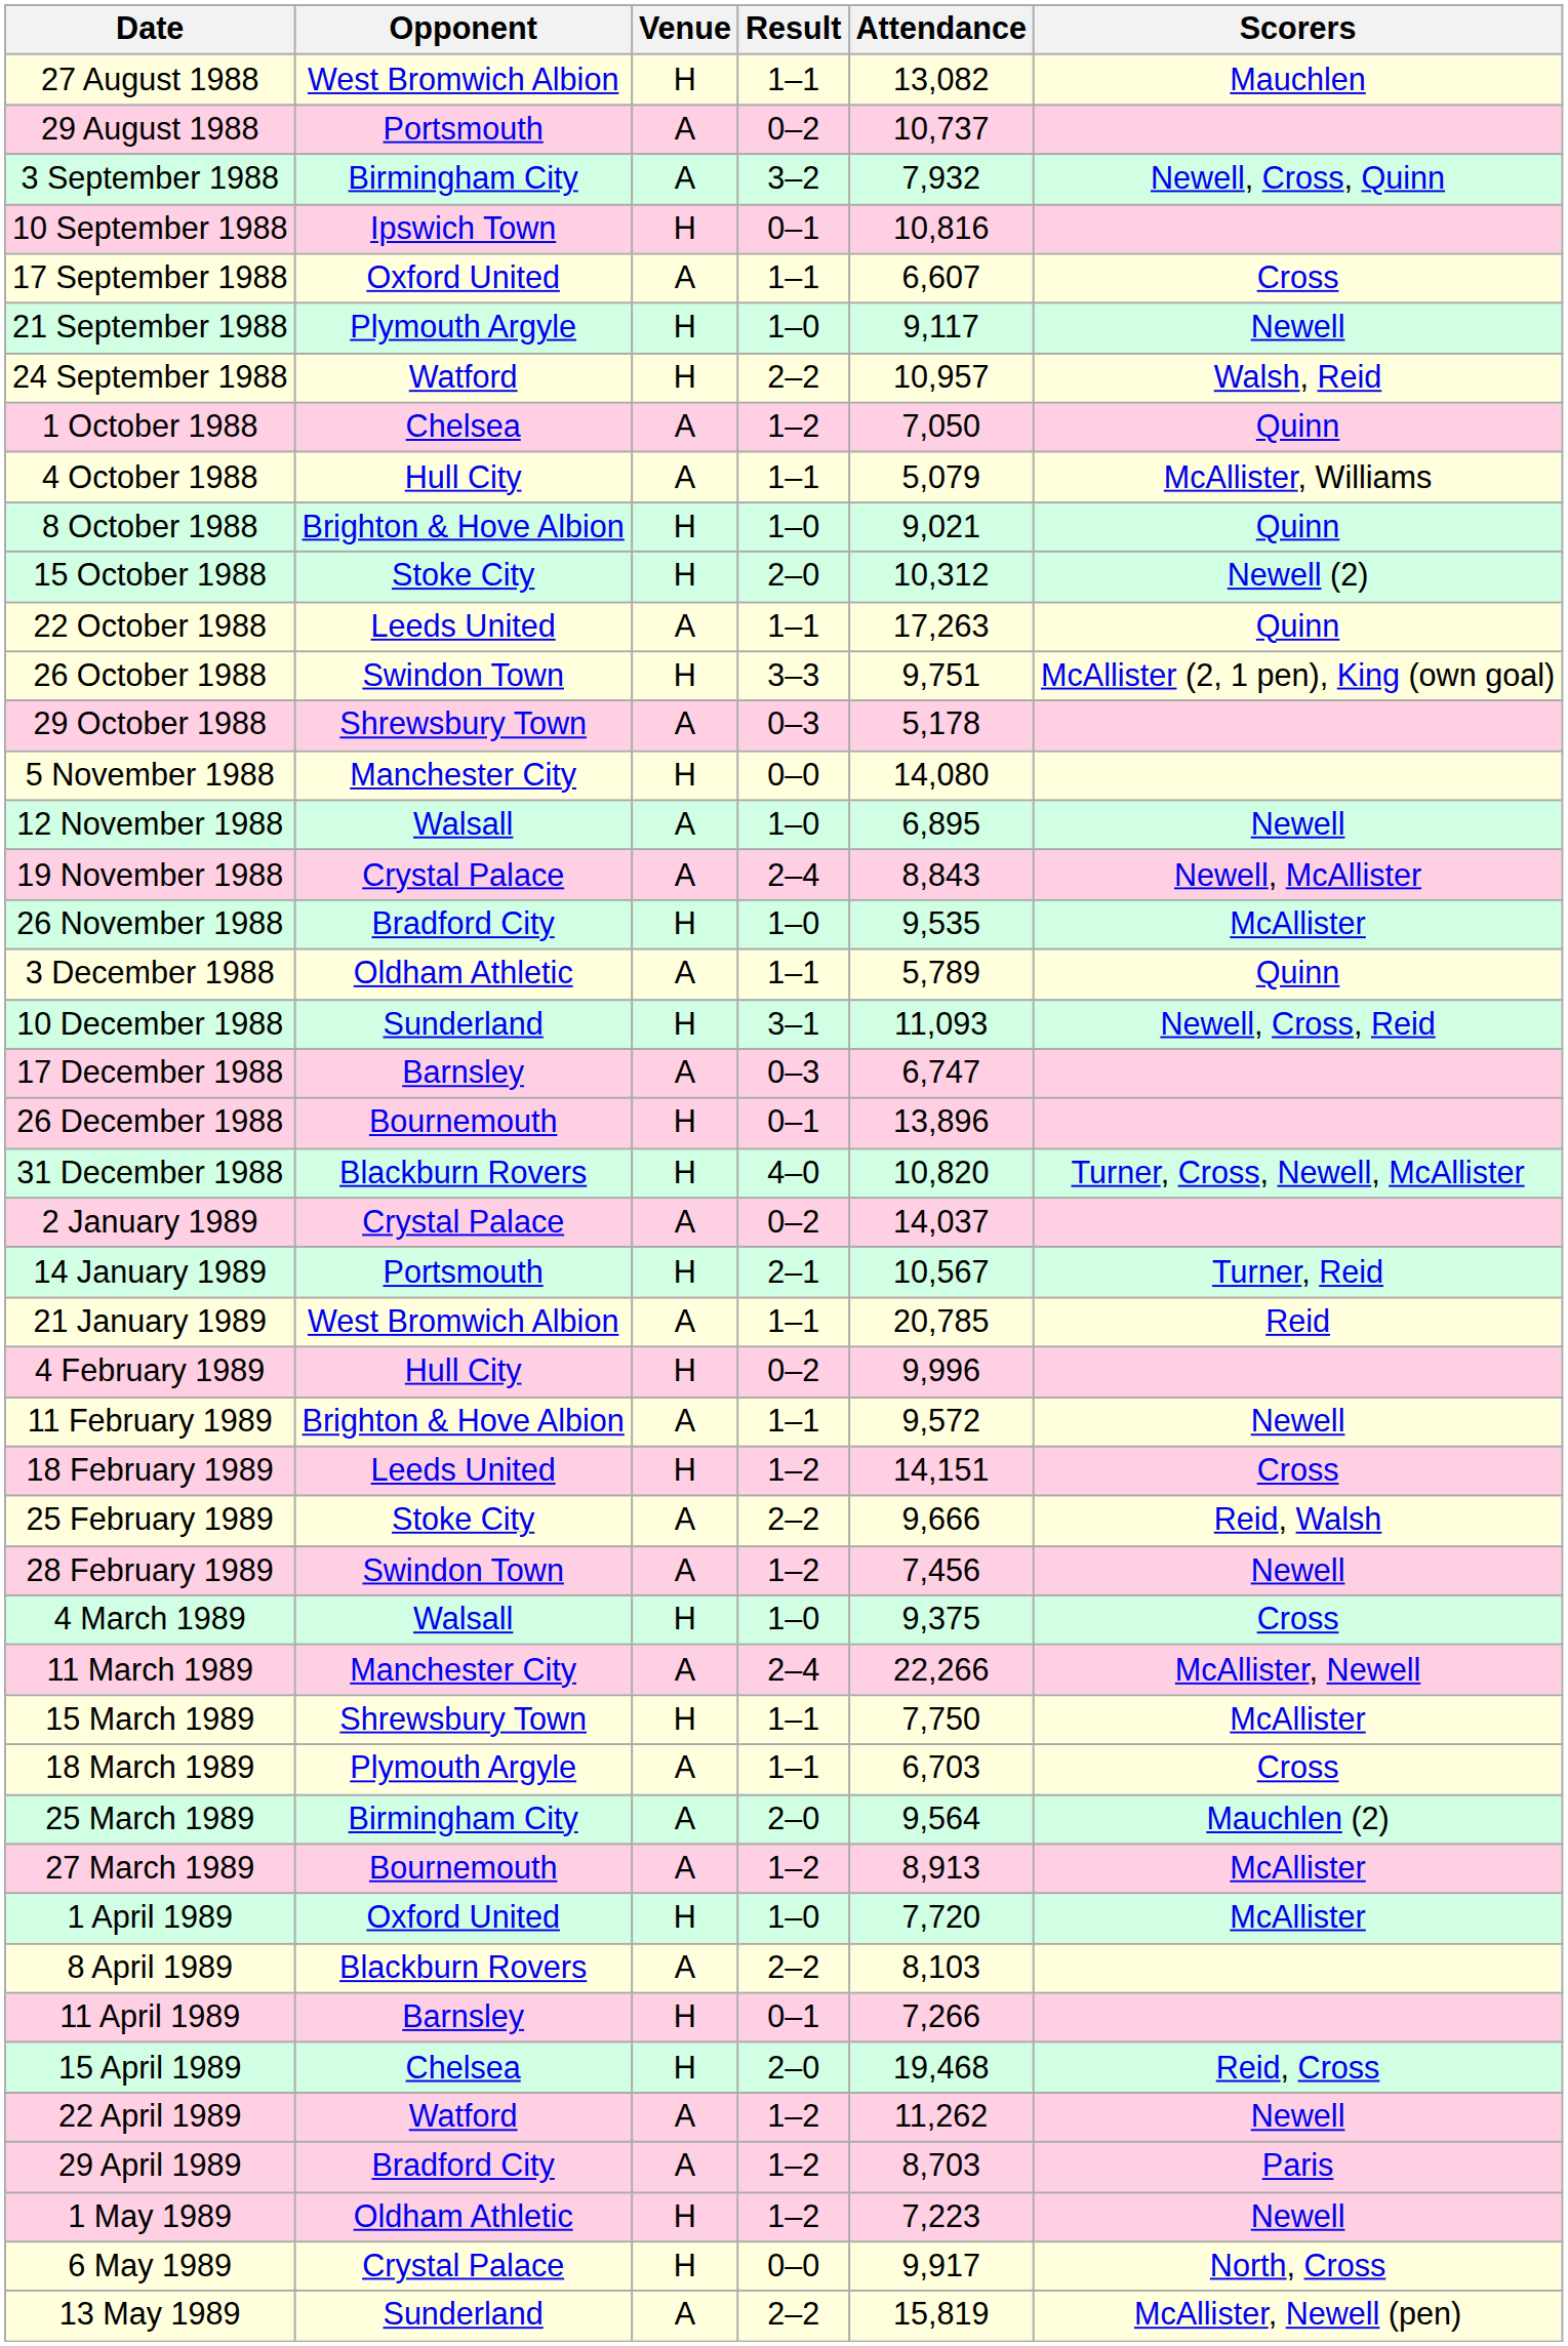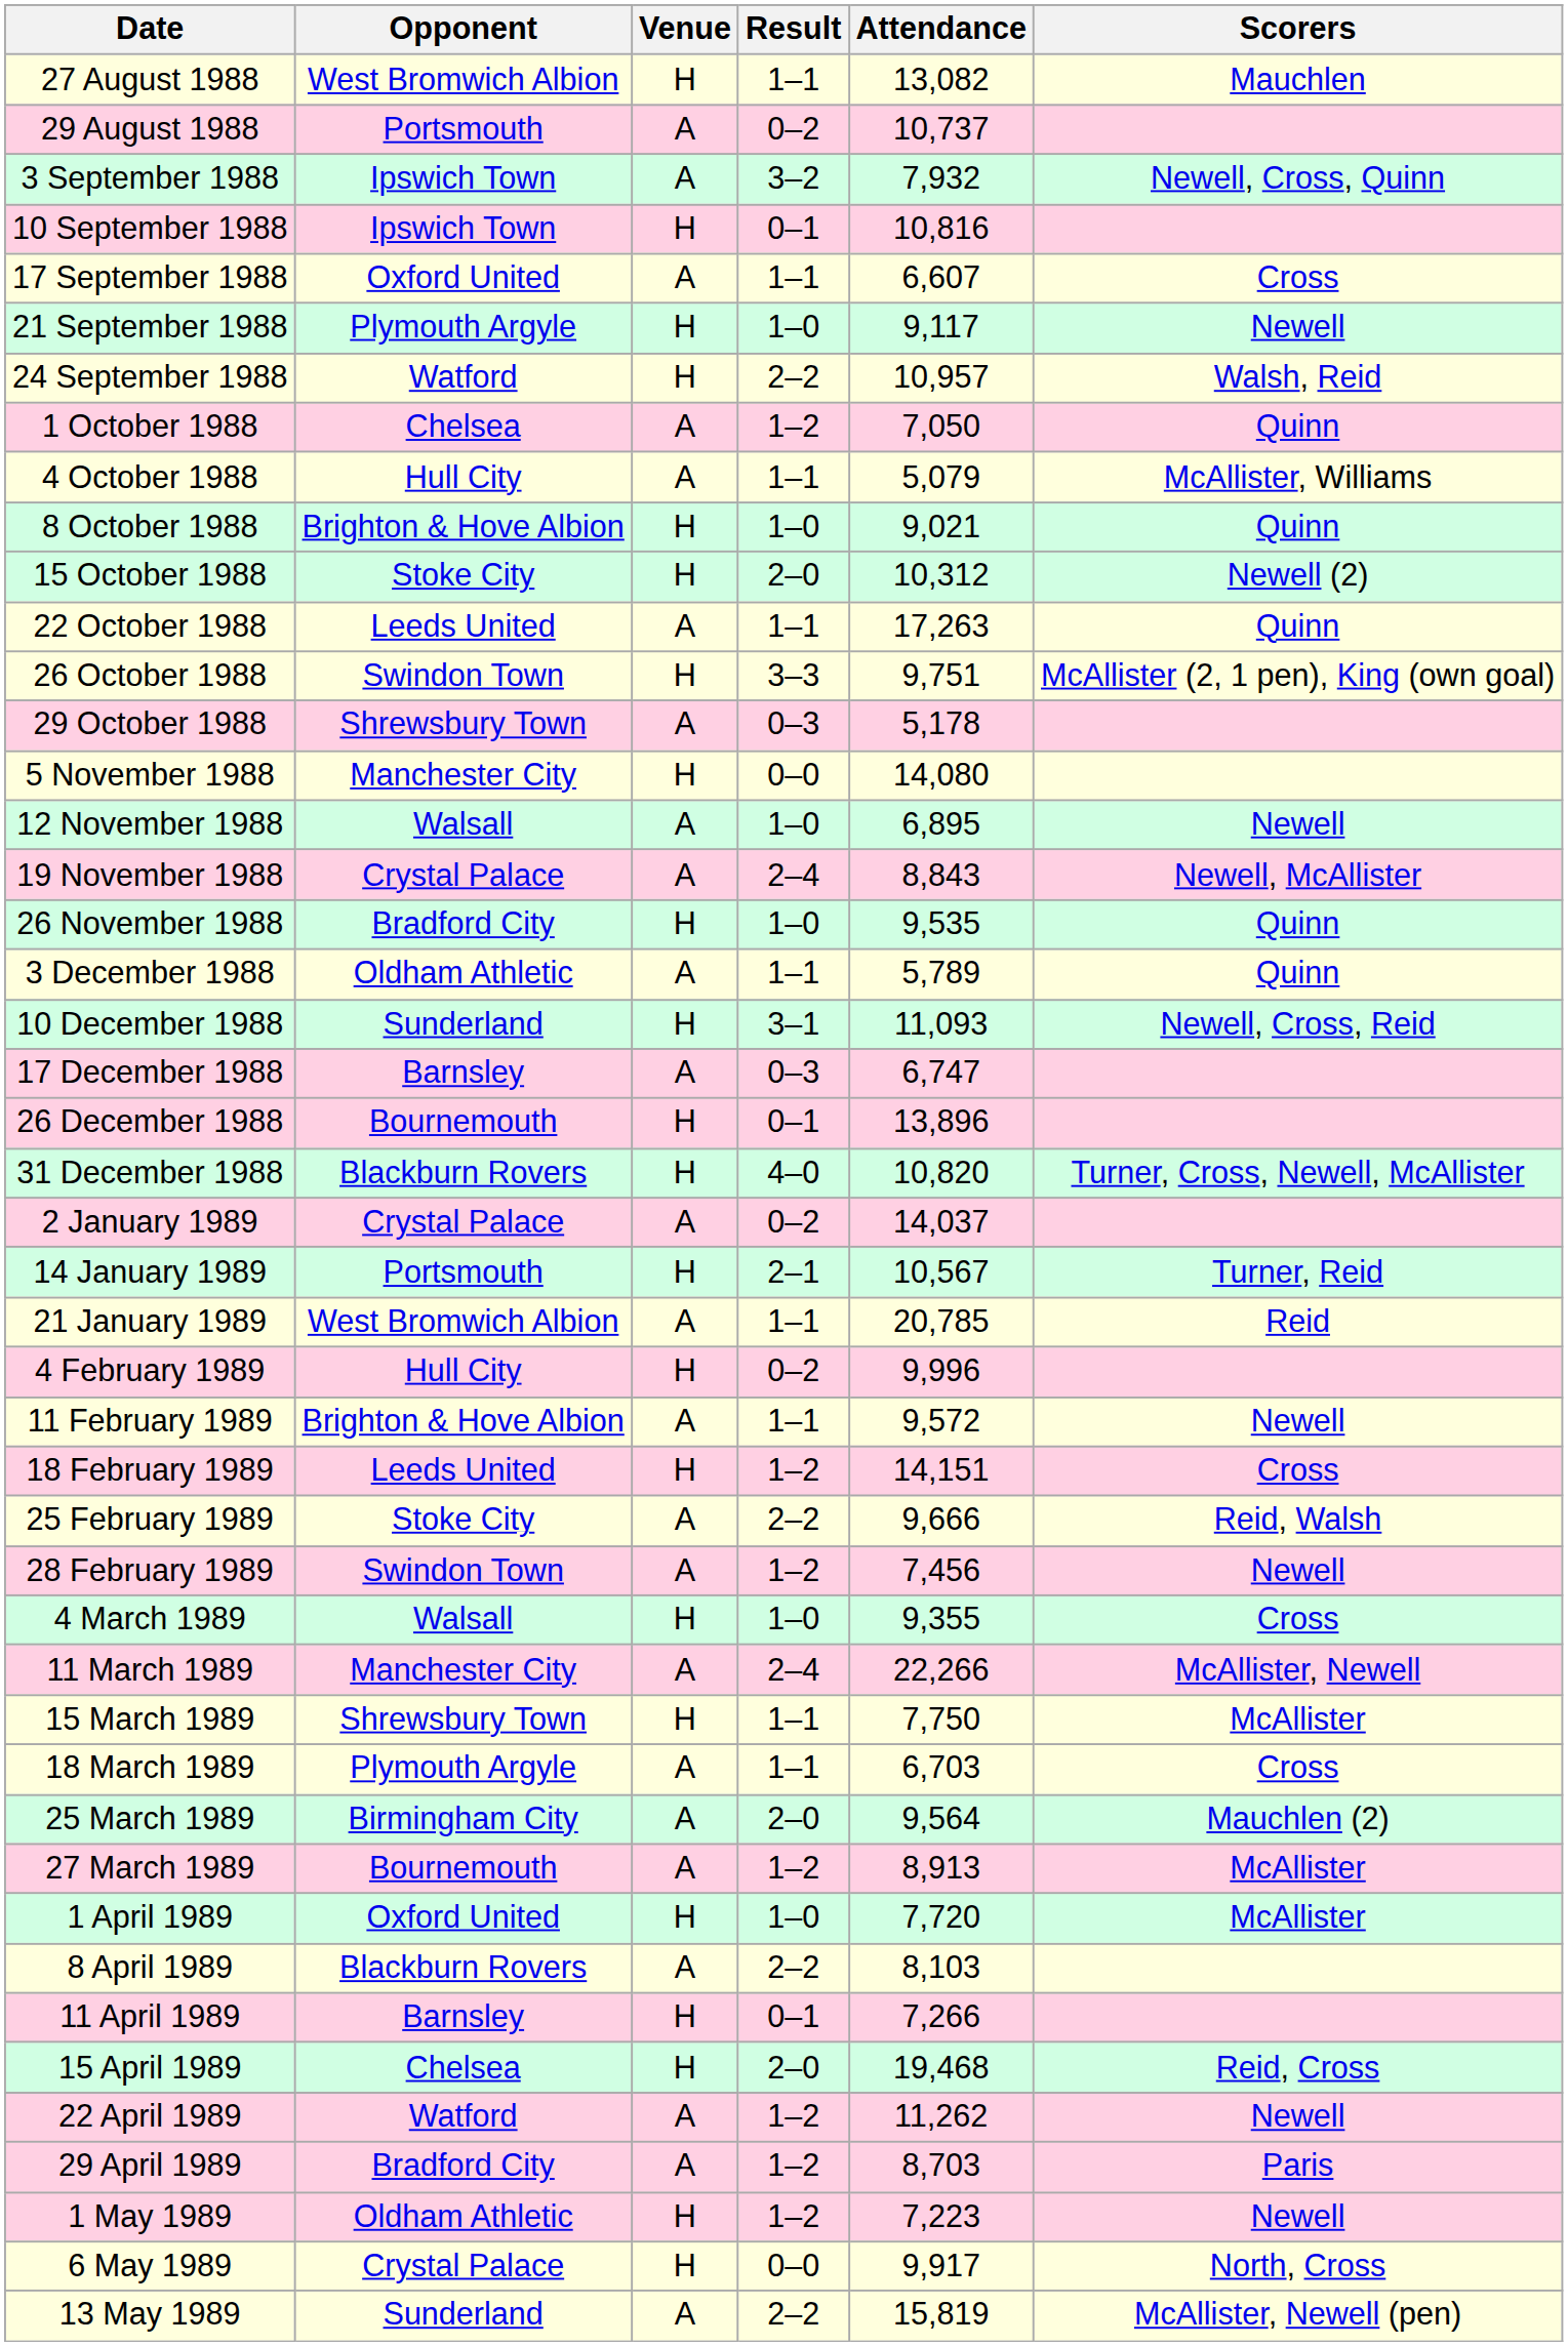3 September 1988 | Opponent: Birmingham City -> Ipswich Town
26 November 1988 | Scorers: McAllister -> Quinn
4 March 1989 | Attendance: 9,375 -> 9,355
